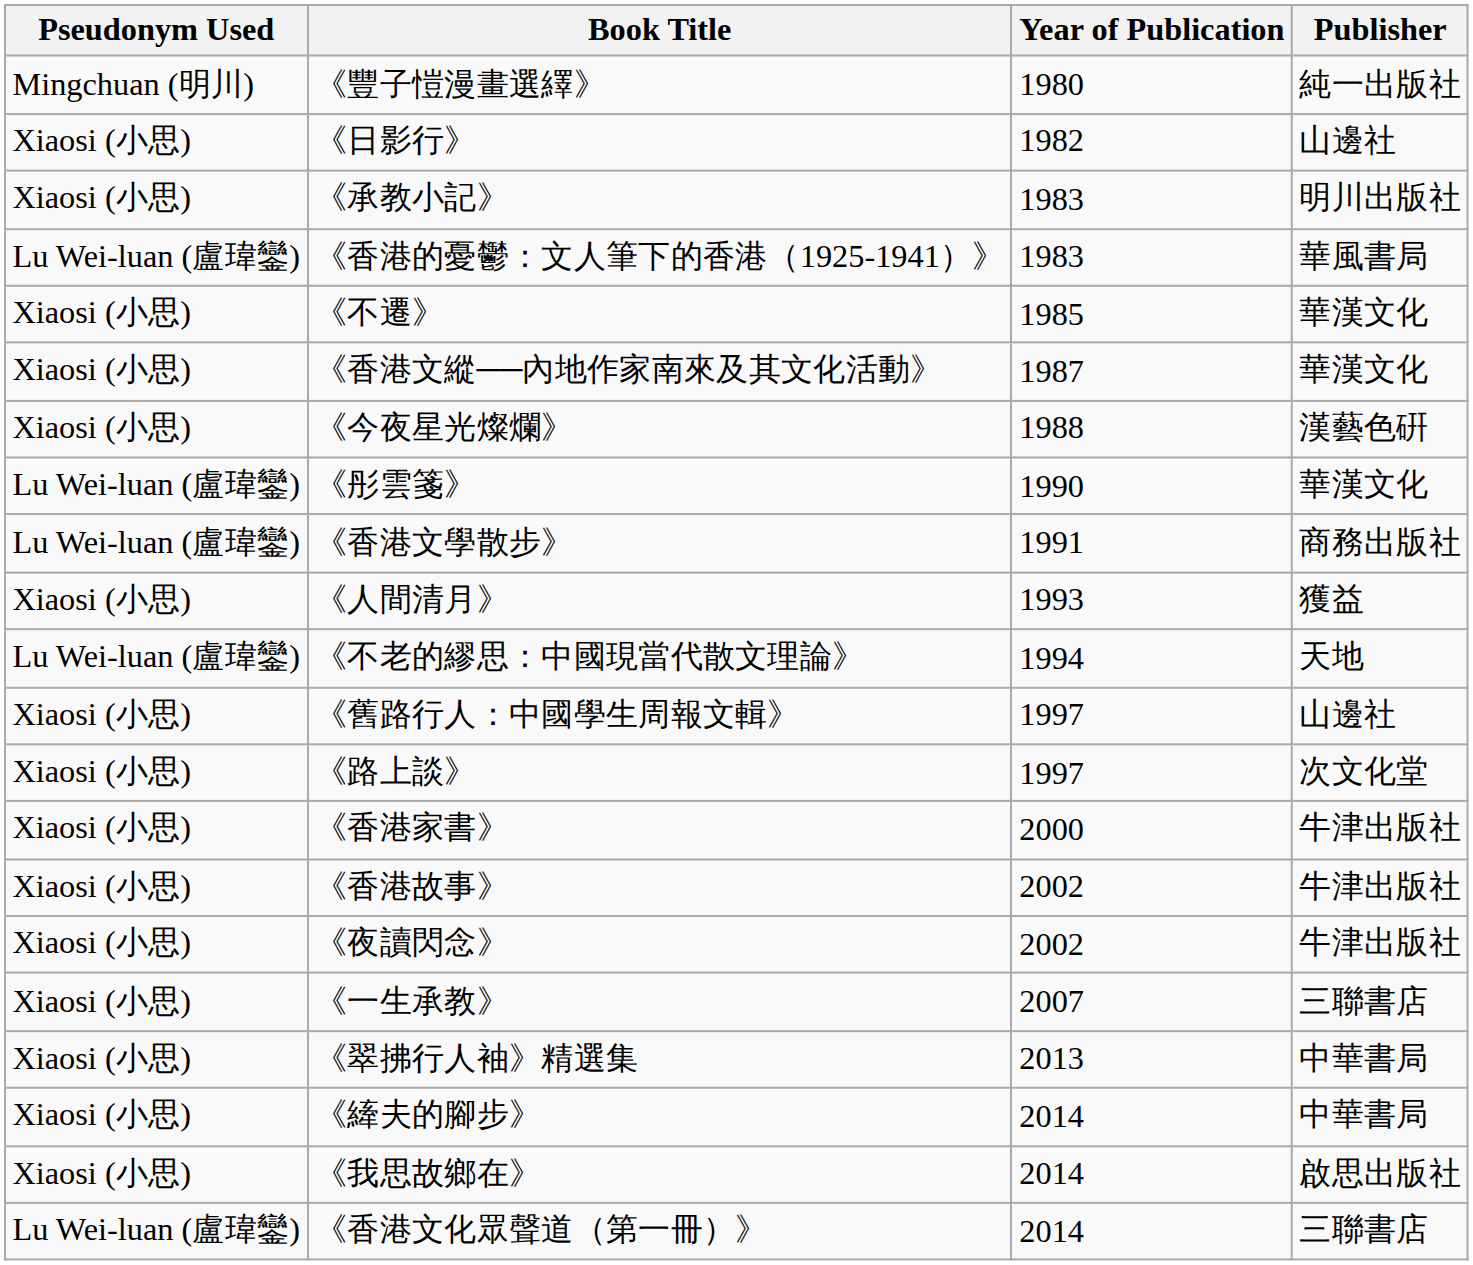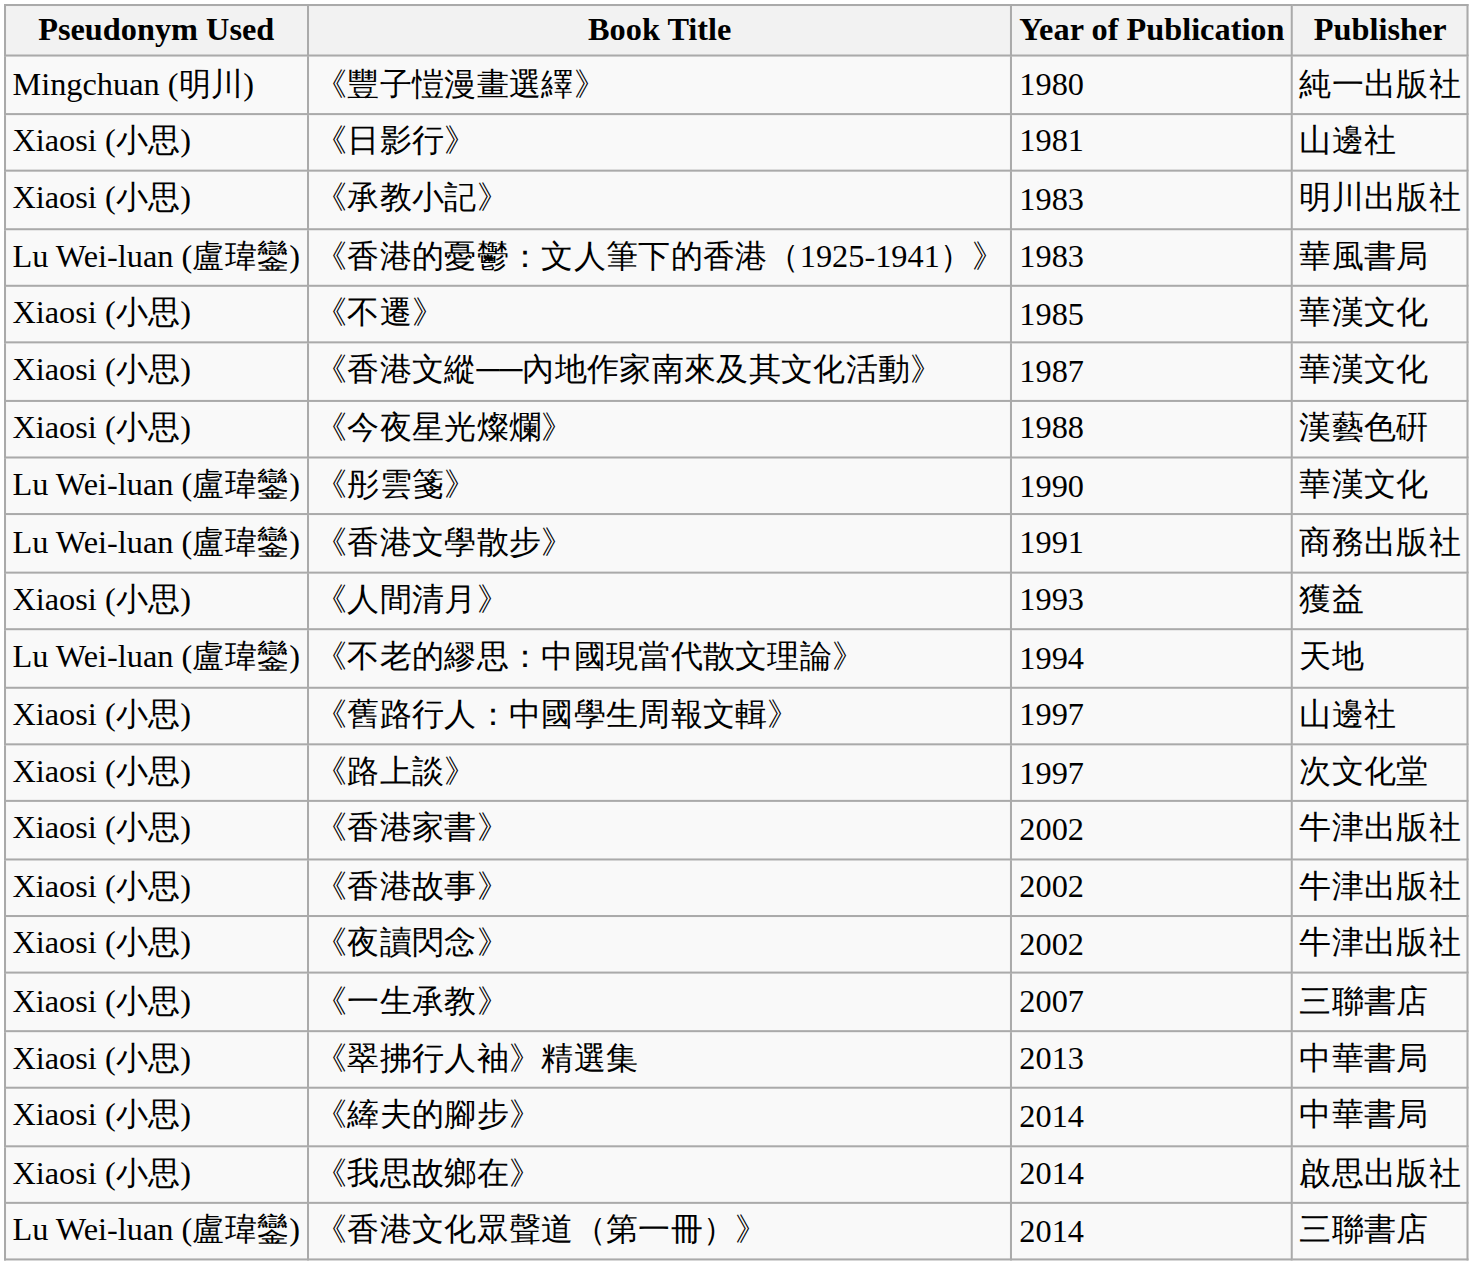《日影行》 | Year of Publication: 1982 -> 1981
《香港家書》 | Year of Publication: 2000 -> 2002
